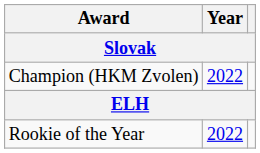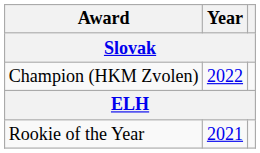Rookie of the Year | Year: 2022 -> 2021
